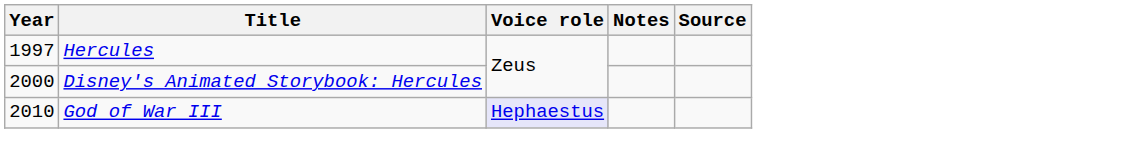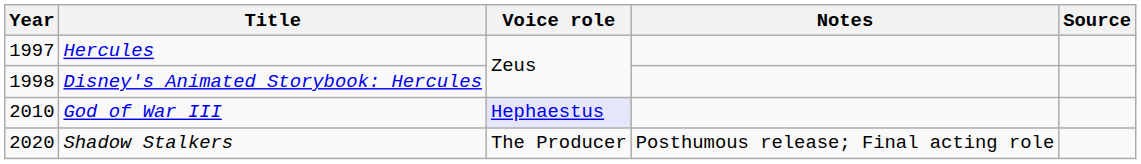Disney's Animated Storybook: Hercules | Year: 2000 -> 1998
+ row: 2020 | Shadow Stalkers | The Producer | Posthumous release; Final acting role
